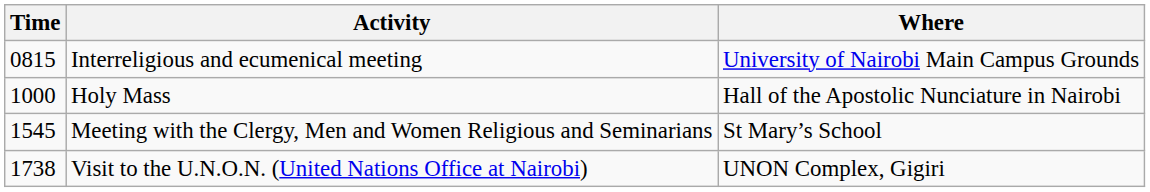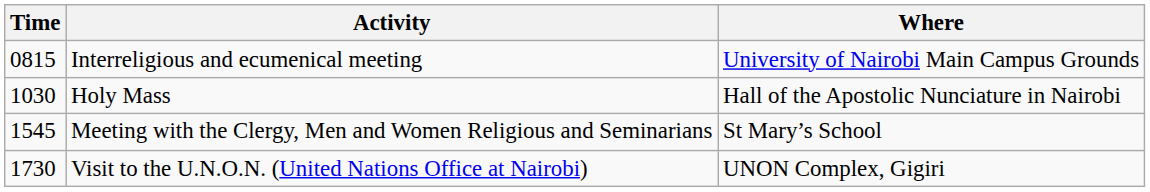Holy Mass | Time: 1000 -> 1030
Visit to the U.N.O.N. (United Nations Office at Nairobi) | Time: 1738 -> 1730
